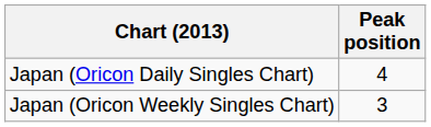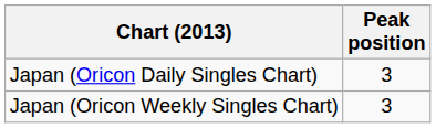Japan (Oricon Daily Singles Chart) | Peak position: 4 -> 3
